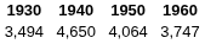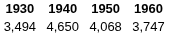3,494 | 1950: 4,064 -> 4,068
